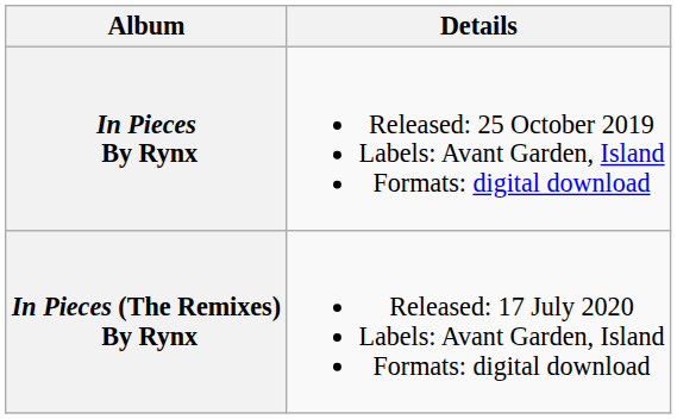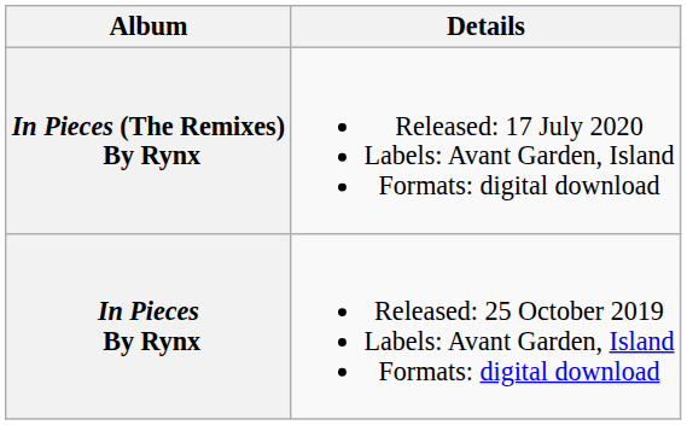rows swapped: In Pieces By Rynx <-> In Pieces (The Remixes) By Rynx
